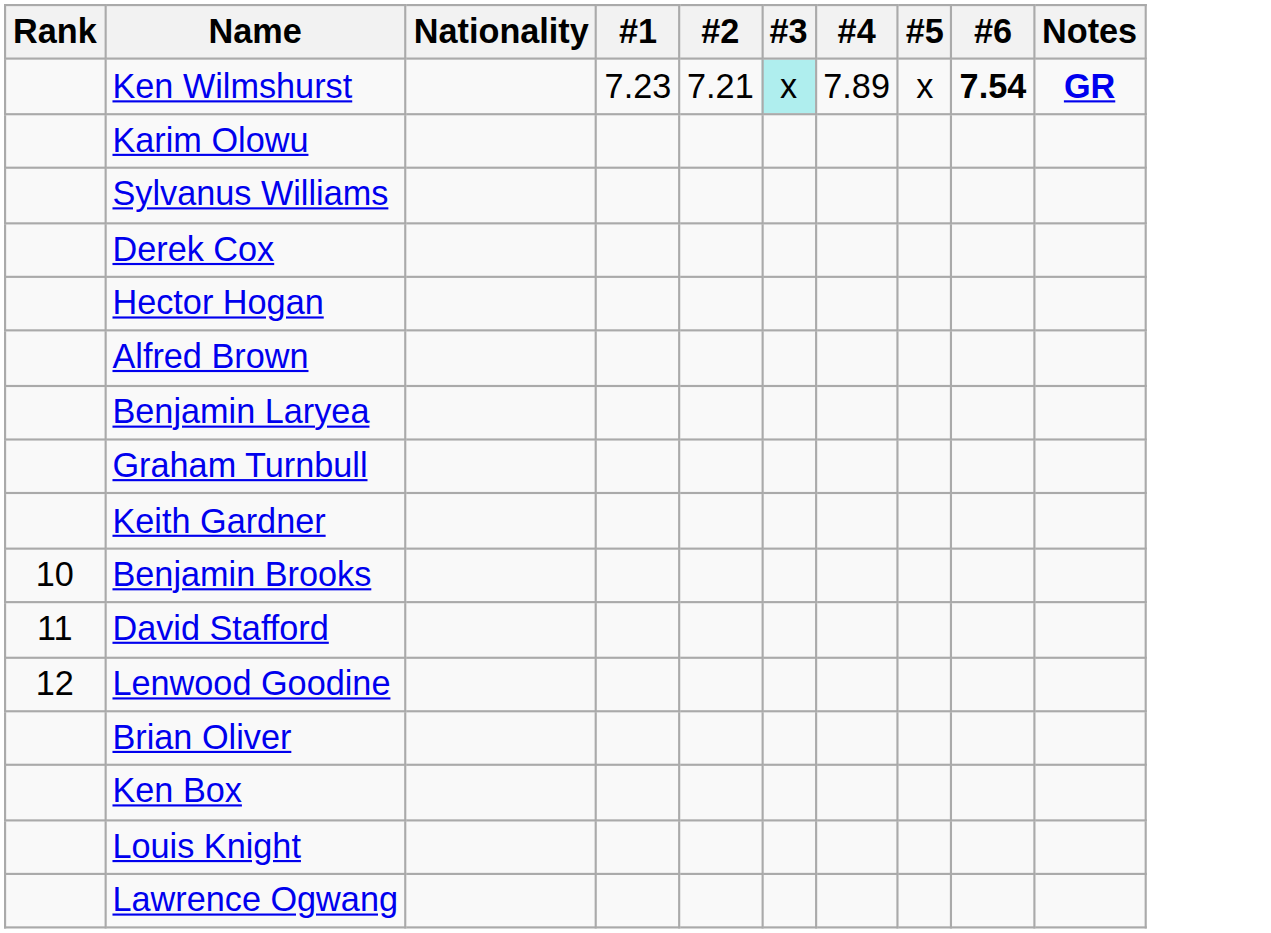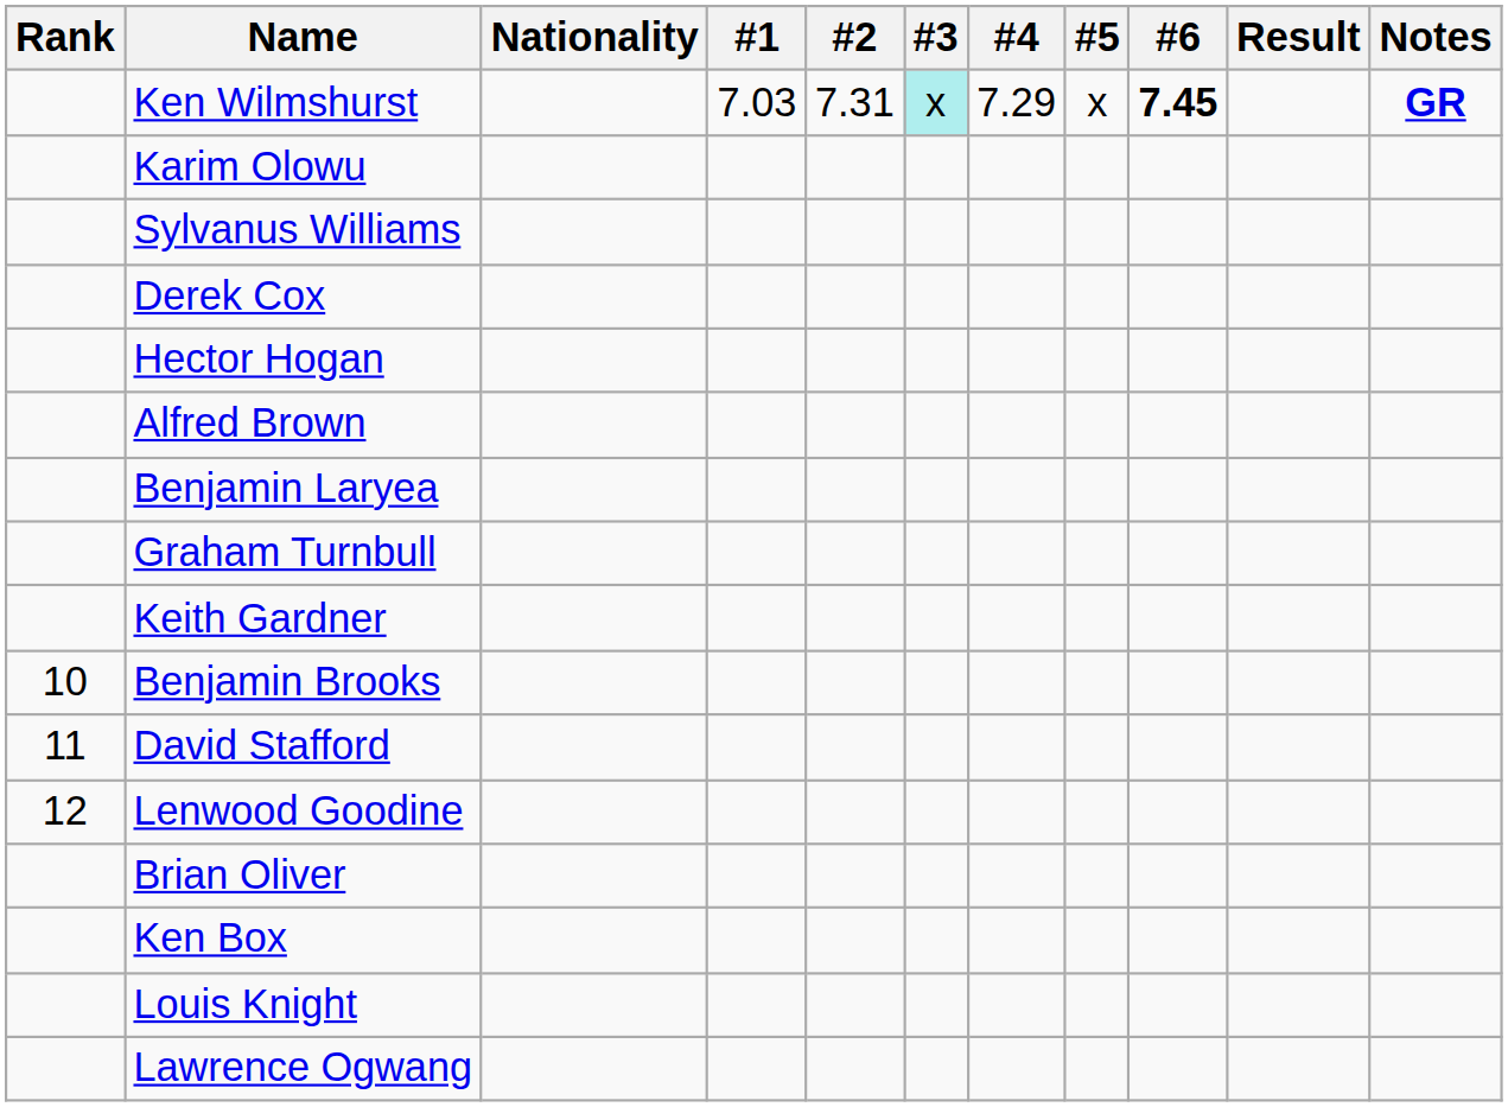+ column: Result
Ken Wilmshurst | #1: 7.23 -> 7.03
Ken Wilmshurst | #2: 7.21 -> 7.31
Ken Wilmshurst | #4: 7.89 -> 7.29
Ken Wilmshurst | #6: 7.54 -> 7.45
